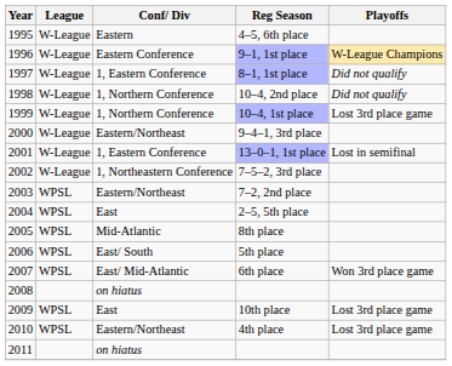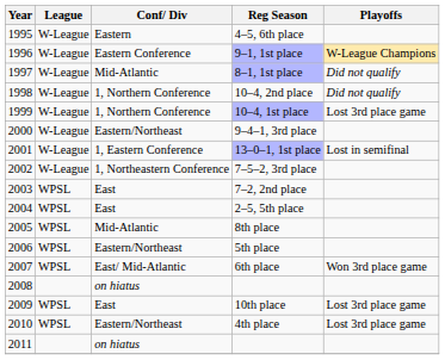8–1, 1st place | Conf/ Div: 1, Eastern Conference -> Mid-Atlantic
7–2, 2nd place | Conf/ Div: Eastern/Northeast -> East
5th place | Conf/ Div: East/ South -> Eastern/Northeast
